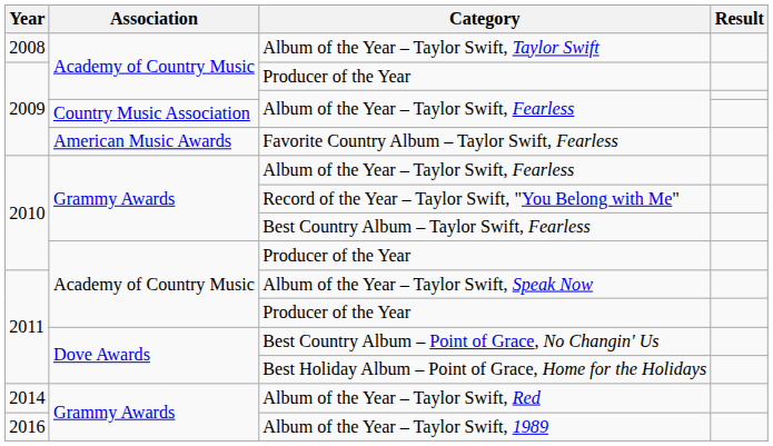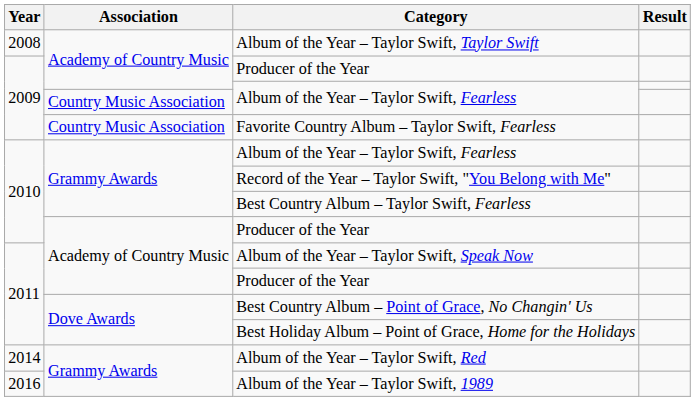Favorite Country Album – Taylor Swift, Fearless | Association: American Music Awards -> Country Music Association
